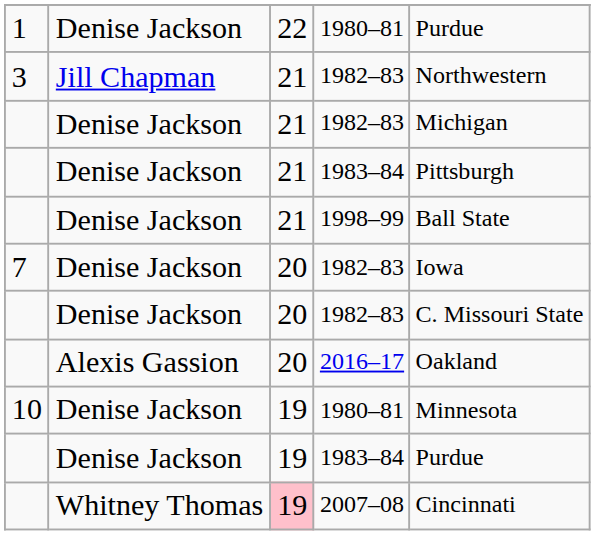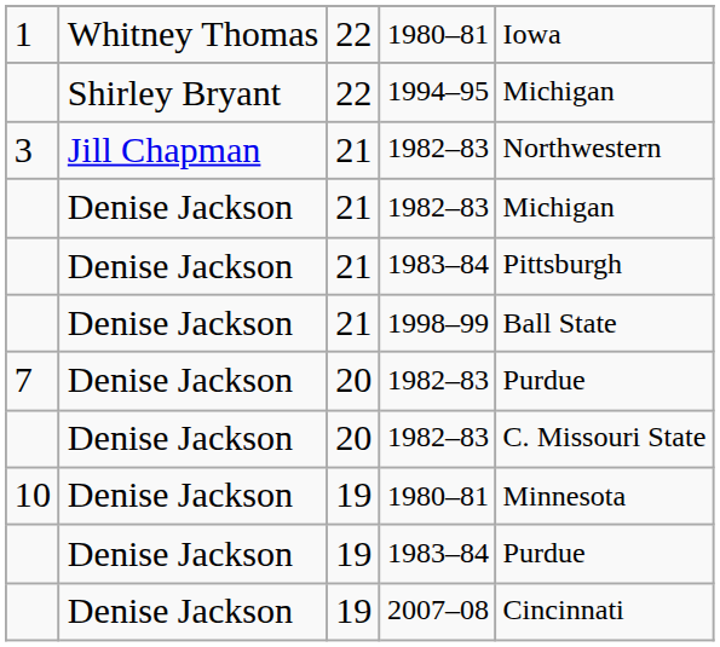1 / 1980–81 | column 2: Denise Jackson -> Whitney Thomas
1 / 1980–81 | column 5: Purdue -> Iowa
+ row: Shirley Bryant | 22 | 1994–95 | Michigan
7 / 1982–83 | column 5: Iowa -> Purdue
- row: Alexis Gassion | 20 | 2016–17 | Oakland
2007–08 | column 2: Whitney Thomas -> Denise Jackson
2007–08 | column 3: pink background -> no background
